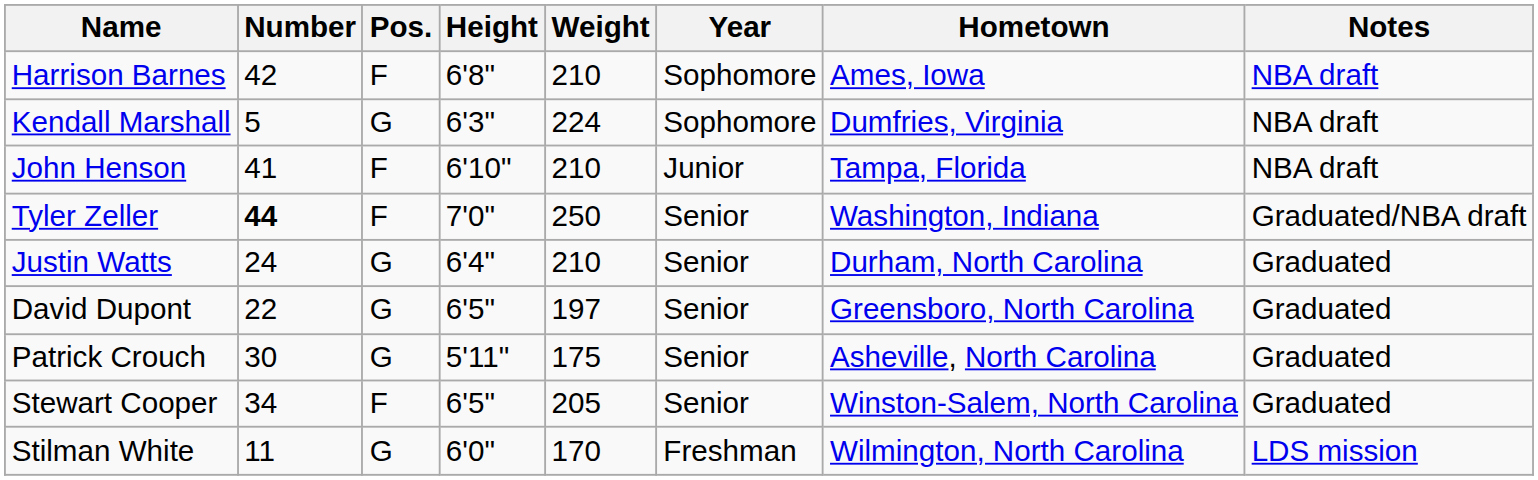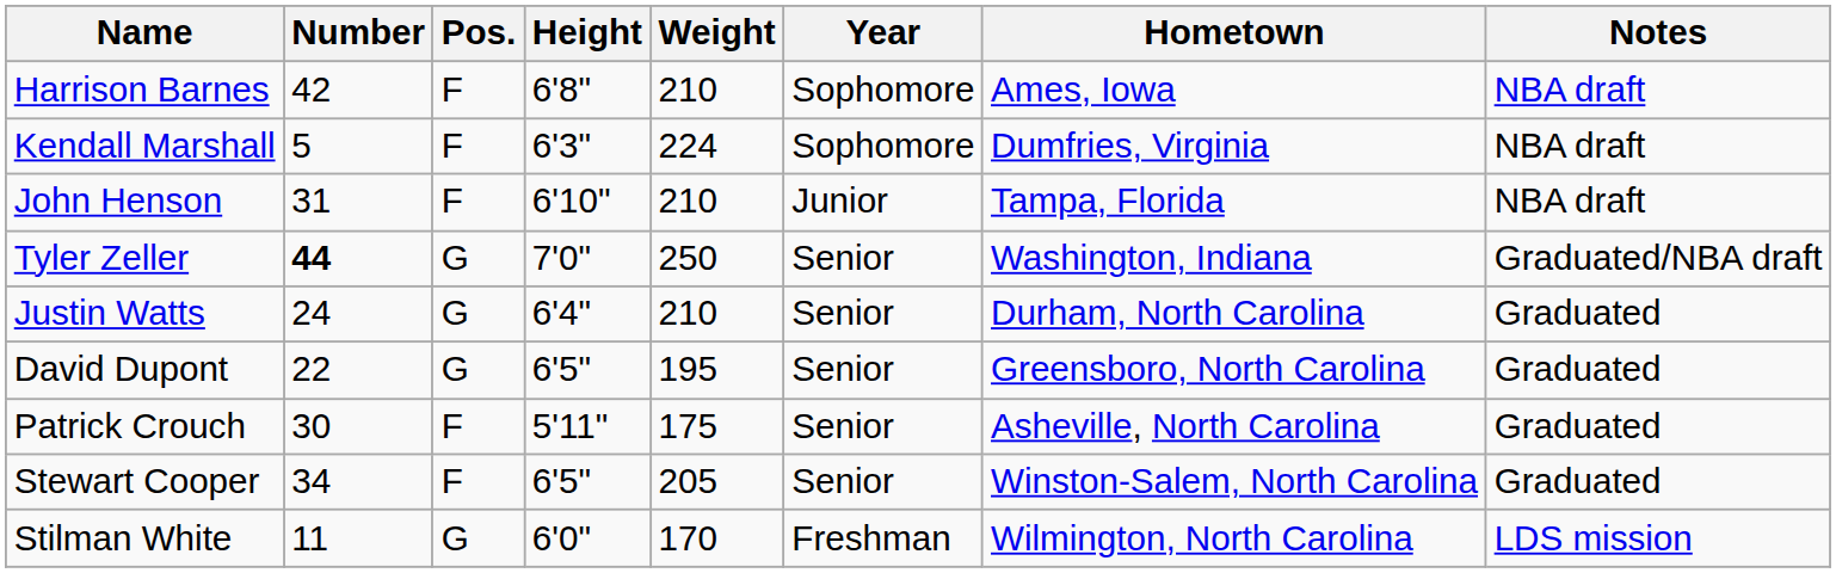Kendall Marshall | Pos.: G -> F
John Henson | Number: 41 -> 31
Tyler Zeller | Pos.: F -> G
David Dupont | Weight: 197 -> 195
Patrick Crouch | Pos.: G -> F
